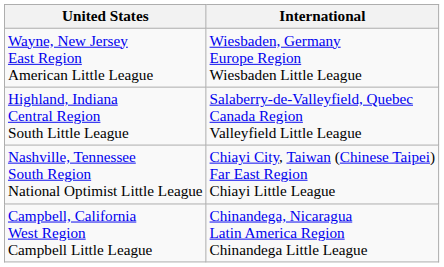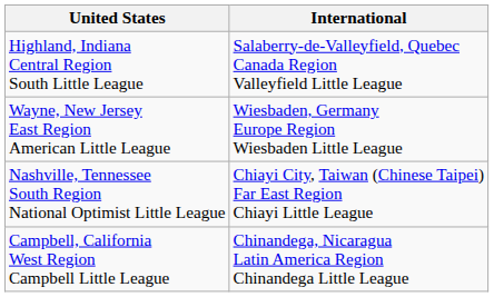rows swapped: Highland, Indiana Central Region South Little League <-> Wayne, New Jersey East Region American Little League
